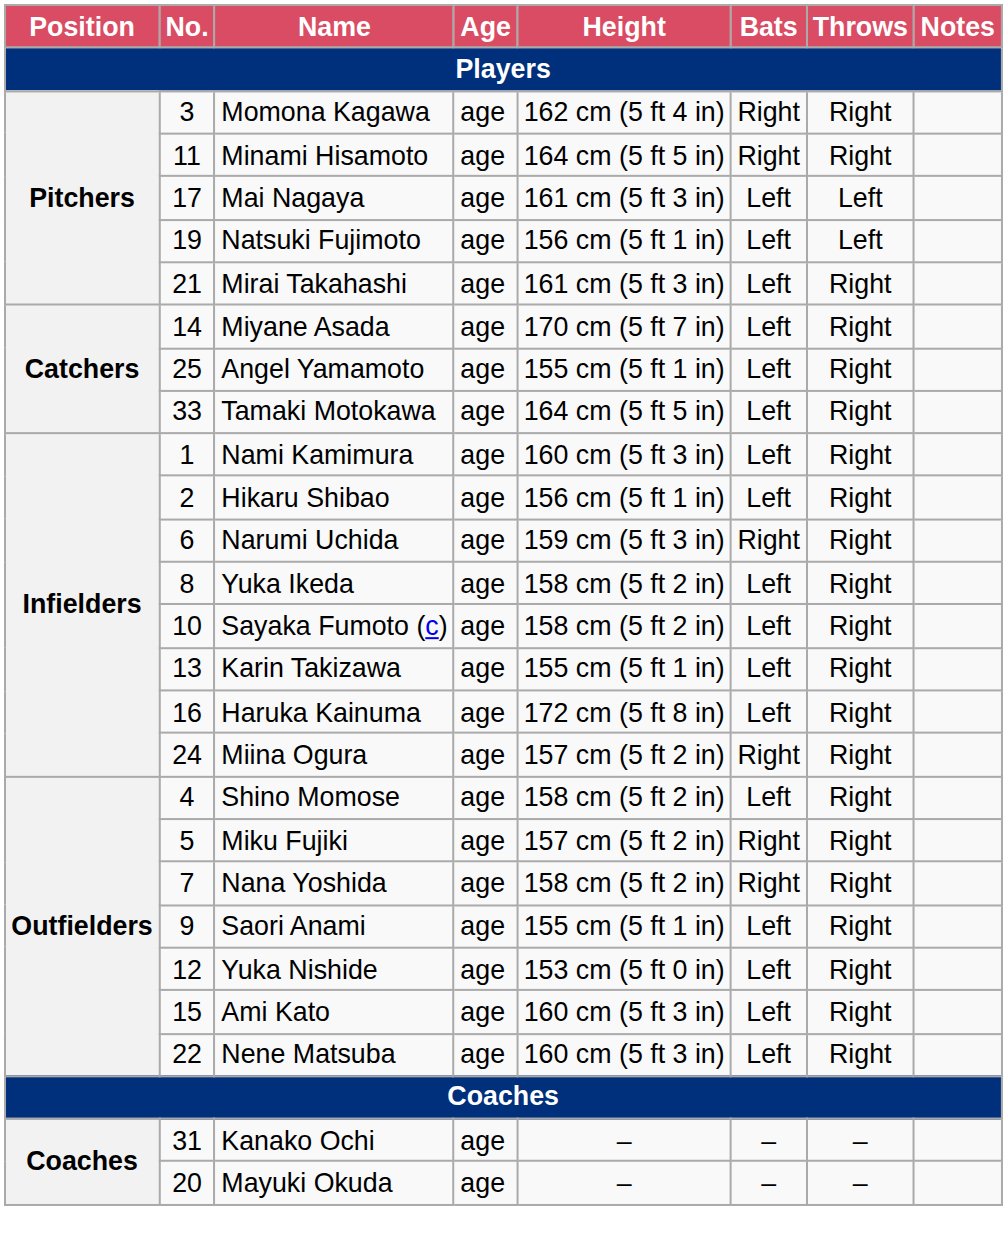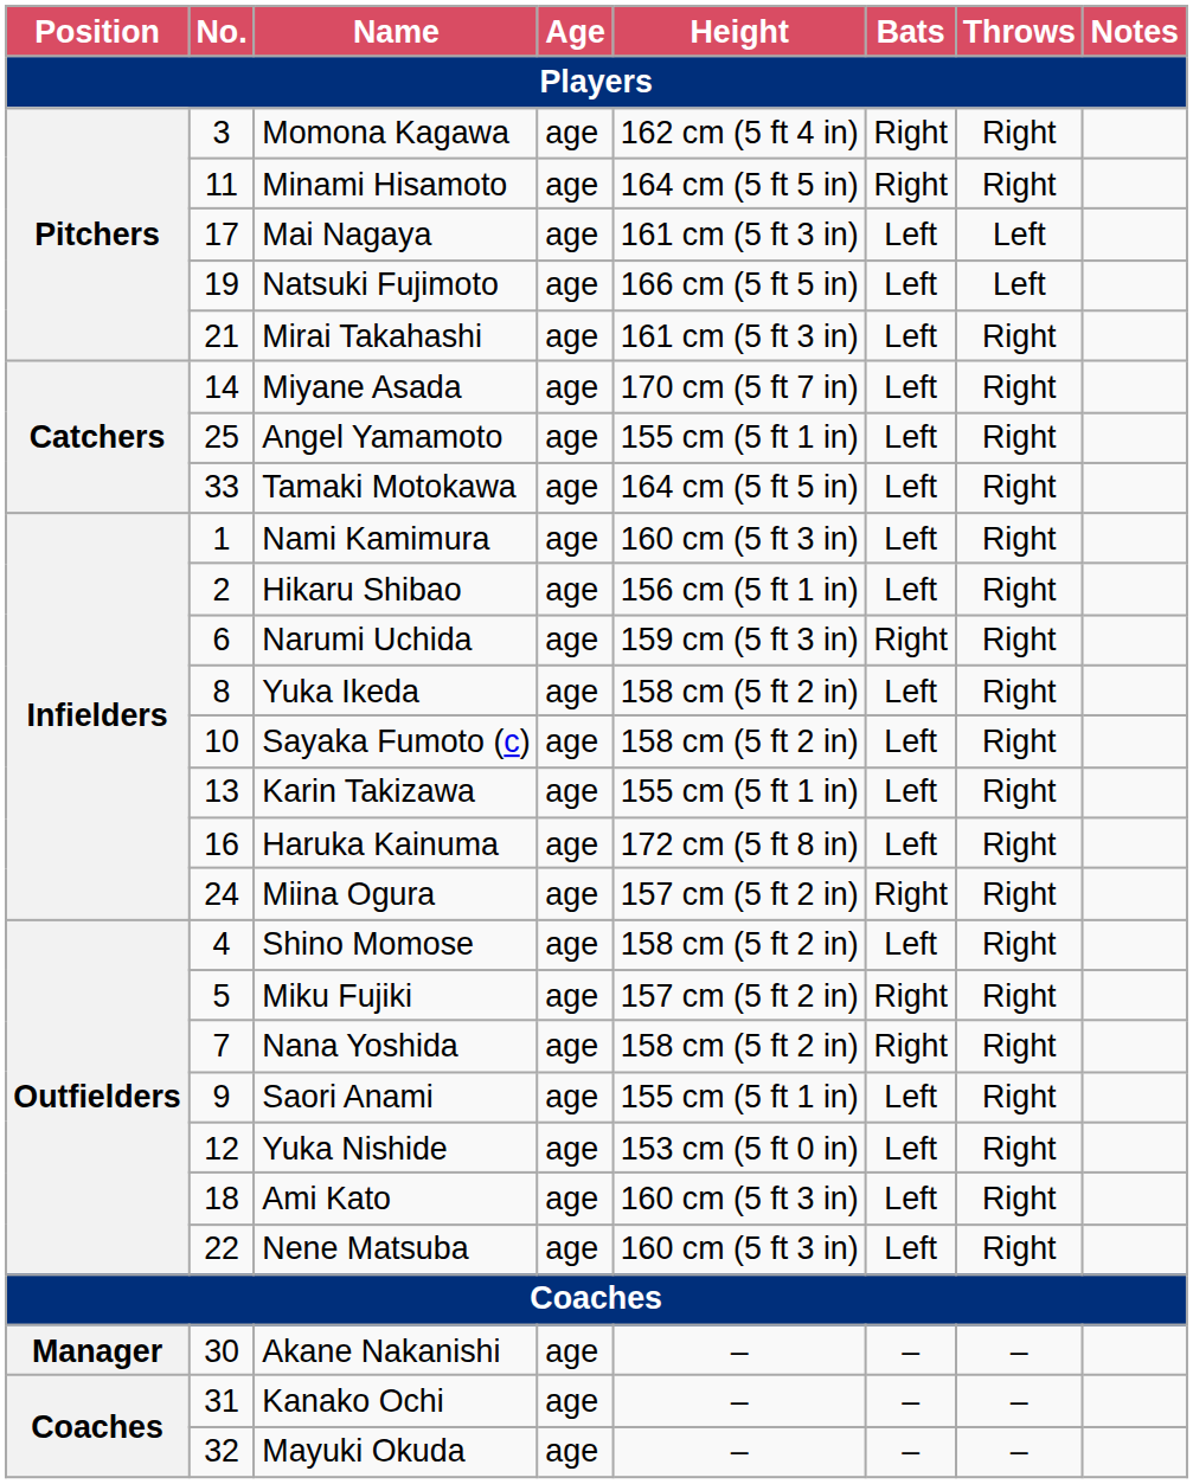Natsuki Fujimoto | Height: 156 cm (5 ft 1 in) -> 166 cm (5 ft 5 in)
Ami Kato | No.: 15 -> 18
+ row: Manager | 30 | Akane Nakanishi | age | – | – | –
Mayuki Okuda | No.: 20 -> 32
